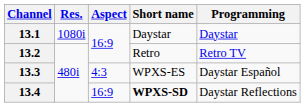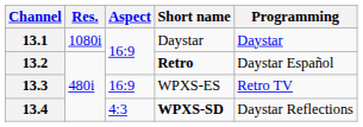13.2 | Short name: normal -> bold
13.2 | Programming: Retro TV -> Daystar Español
13.3 | Aspect: 4:3 -> 16:9
13.3 | Programming: Daystar Español -> Retro TV
13.4 | Aspect: 16:9 -> 4:3
